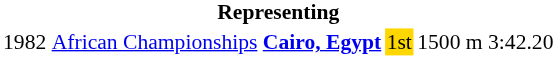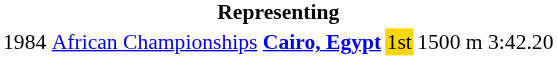African Championships | column 1: 1982 -> 1984
